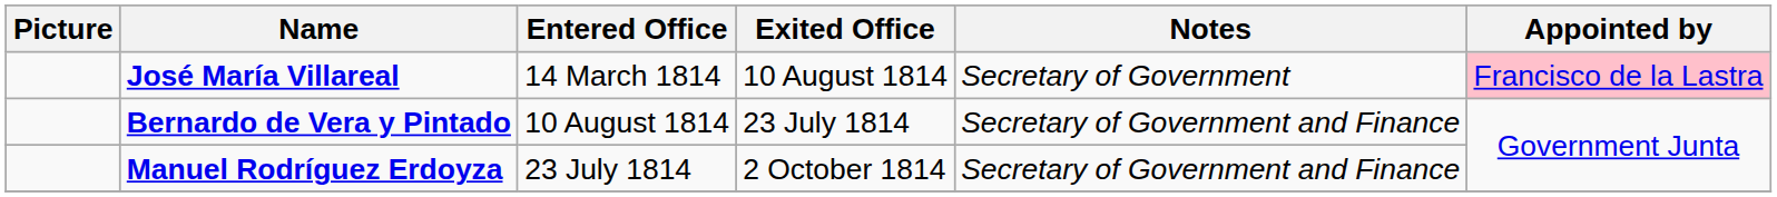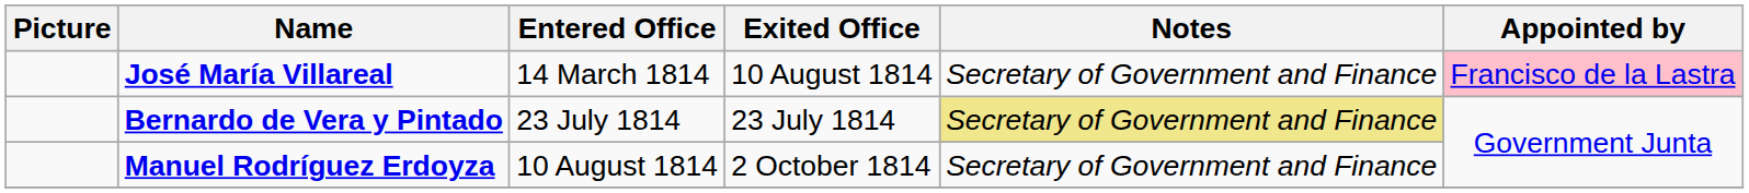José María Villareal | Notes: Secretary of Government -> Secretary of Government and Finance
Bernardo de Vera y Pintado | Entered Office: 10 August 1814 -> 23 July 1814
Bernardo de Vera y Pintado | Notes: no background -> khaki background
Manuel Rodríguez Erdoyza | Entered Office: 23 July 1814 -> 10 August 1814
